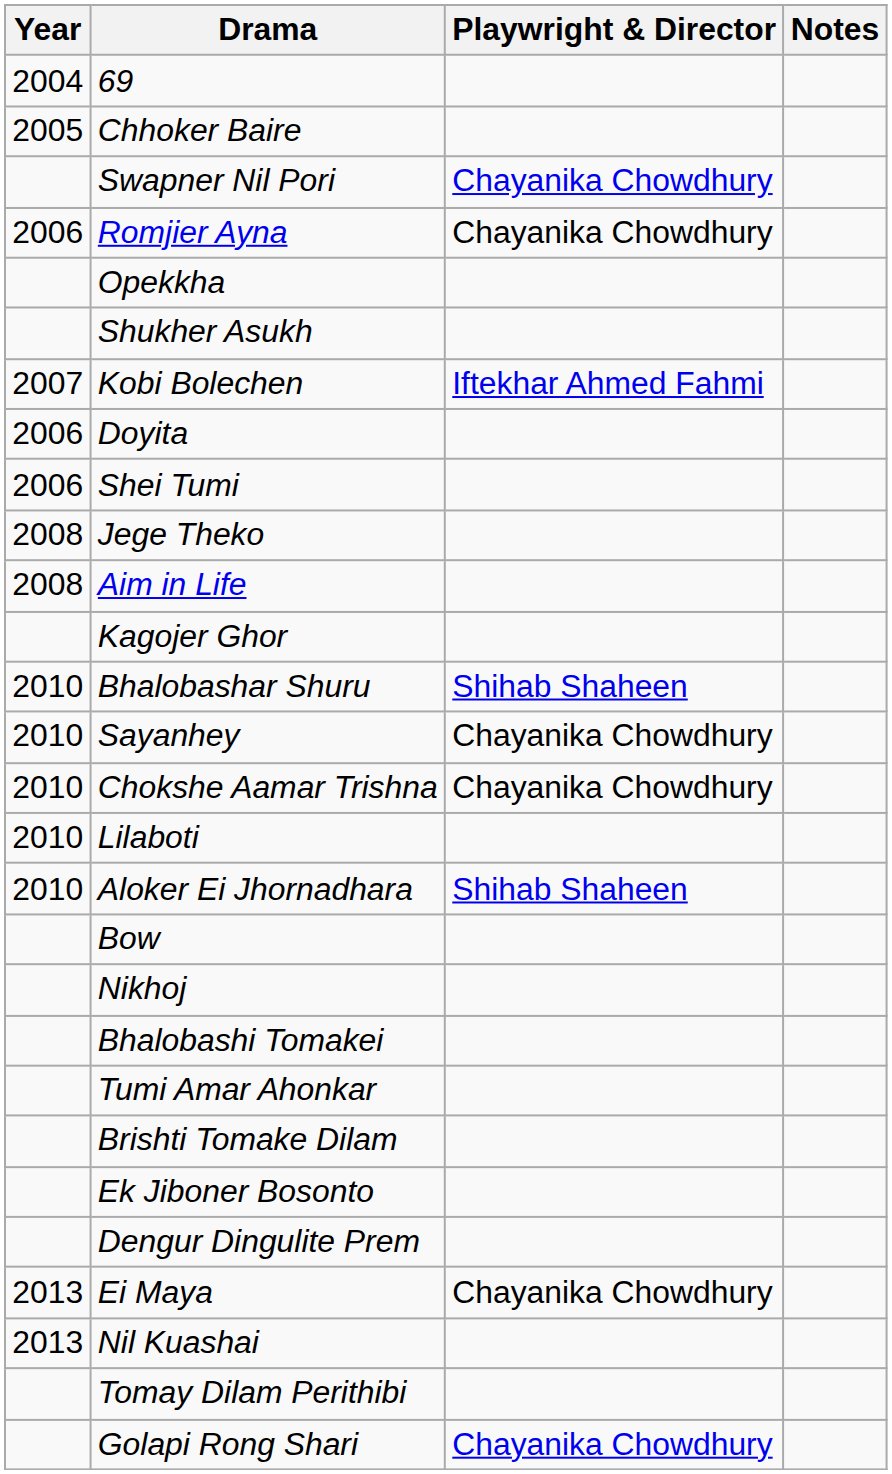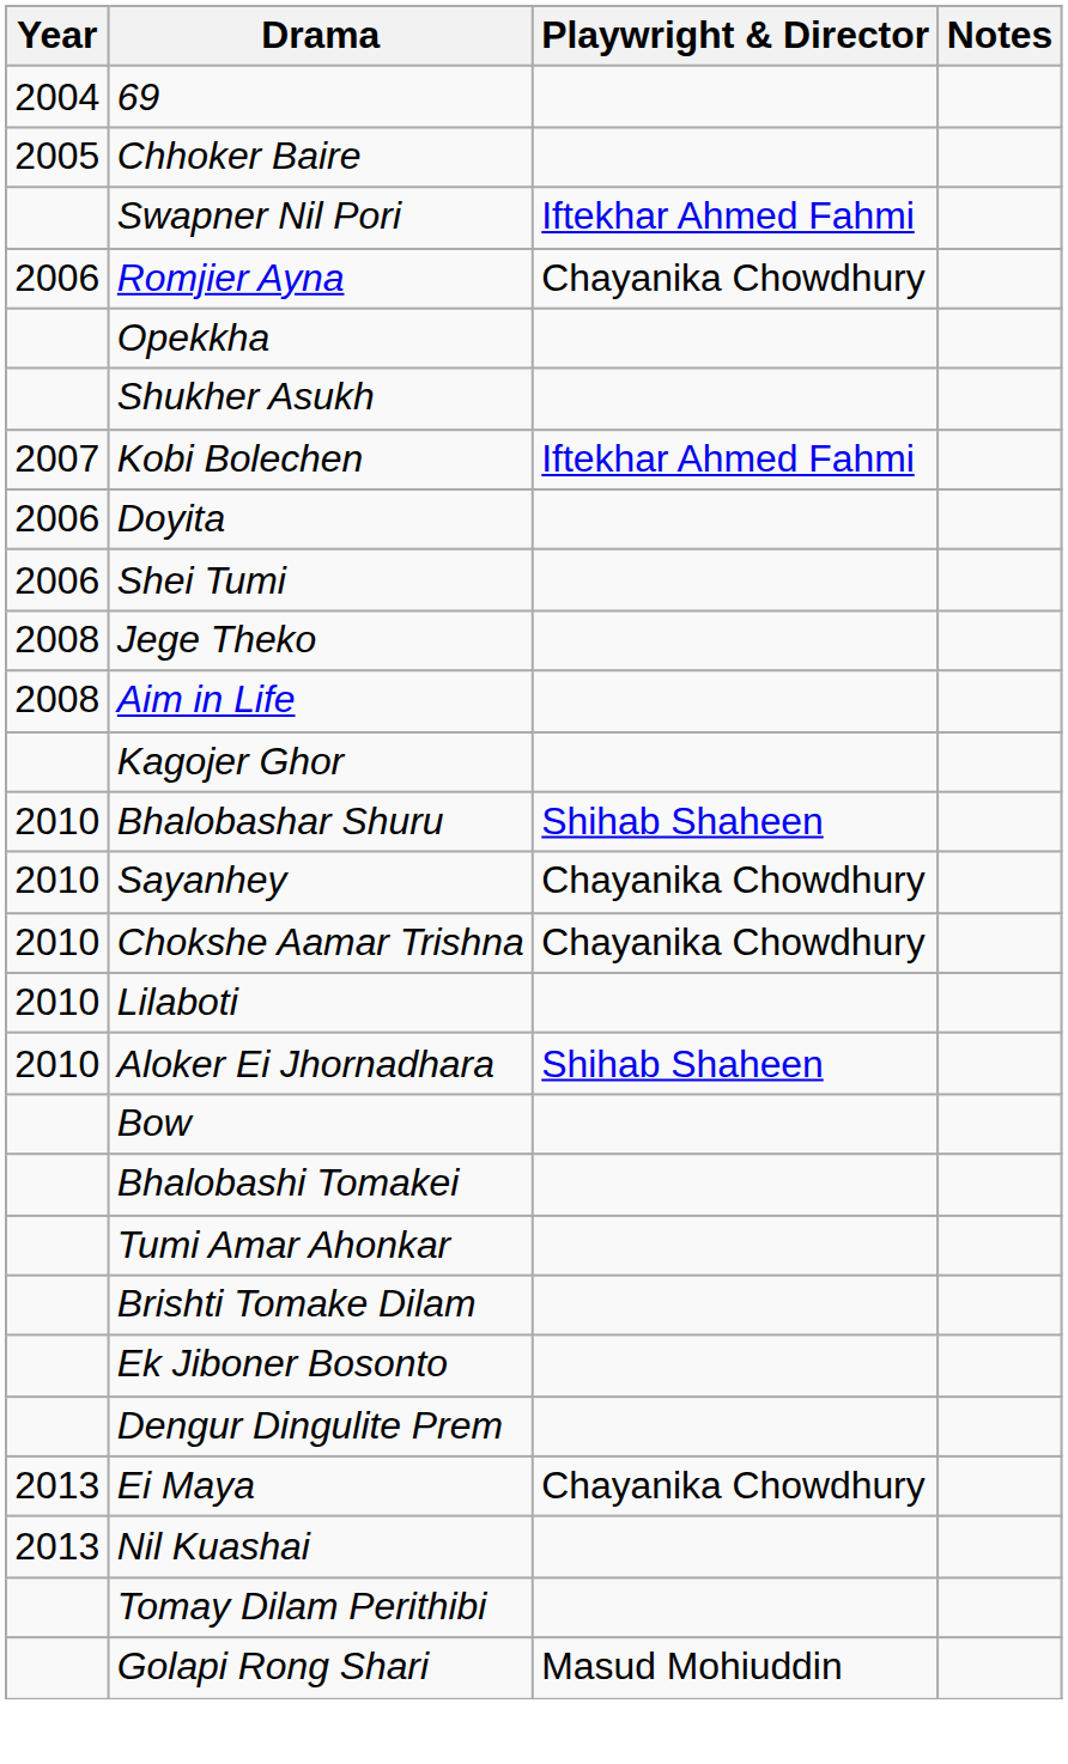Swapner Nil Pori | Playwright & Director: Chayanika Chowdhury -> Iftekhar Ahmed Fahmi
- row: Nikhoj
Golapi Rong Shari | Playwright & Director: Chayanika Chowdhury -> Masud Mohiuddin
